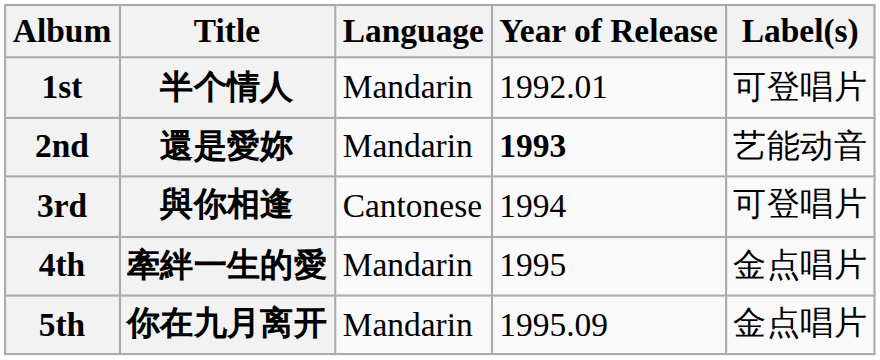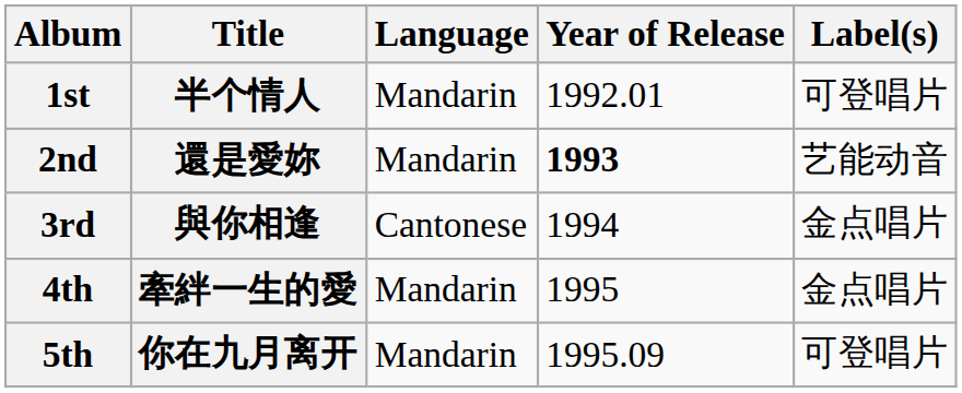3rd | Label(s): 可登唱片 -> 金点唱片
5th | Label(s): 金点唱片 -> 可登唱片
